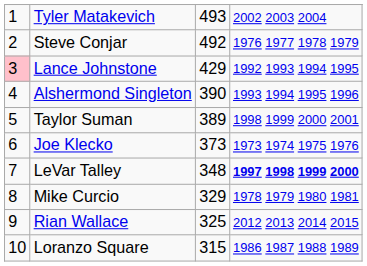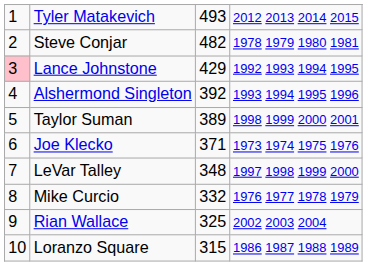Tyler Matakevich | column 4: 2002 2003 2004 -> 2012 2013 2014 2015
Steve Conjar | column 3: 492 -> 482
Steve Conjar | column 4: 1976 1977 1978 1979 -> 1978 1979 1980 1981
Alshermond Singleton | column 3: 390 -> 392
Joe Klecko | column 3: 373 -> 371
LeVar Talley | column 4: bold -> normal
Mike Curcio | column 3: 329 -> 332
Mike Curcio | column 4: 1978 1979 1980 1981 -> 1976 1977 1978 1979
Rian Wallace | column 4: 2012 2013 2014 2015 -> 2002 2003 2004
